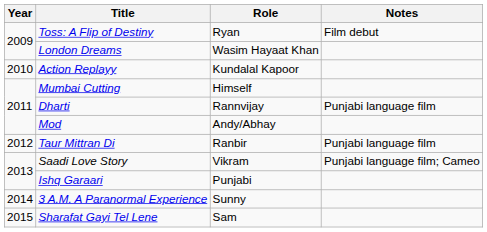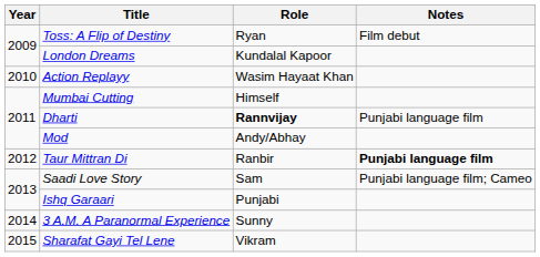London Dreams | Role: Wasim Hayaat Khan -> Kundalal Kapoor
Action Replayy | Role: Kundalal Kapoor -> Wasim Hayaat Khan
Dharti | Role: normal -> bold
Taur Mittran Di | Notes: normal -> bold
Saadi Love Story | Role: Vikram -> Sam
Sharafat Gayi Tel Lene | Role: Sam -> Vikram
